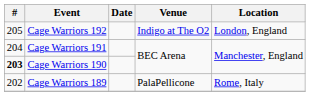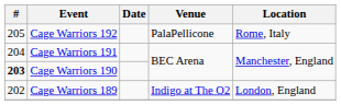Cage Warriors 192 | Venue: Indigo at The O2 -> PalaPellicone
Cage Warriors 192 | Location: London, England -> Rome, Italy
Cage Warriors 189 | Venue: PalaPellicone -> Indigo at The O2
Cage Warriors 189 | Location: Rome, Italy -> London, England
